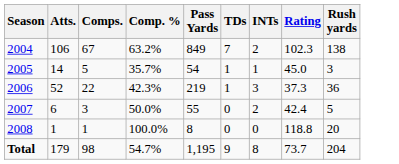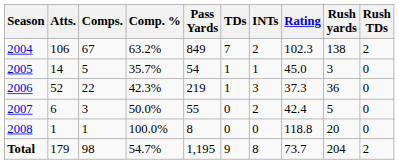+ column: Rush TDs | 2 | 0 | 0 | 0 | 0 | 2
